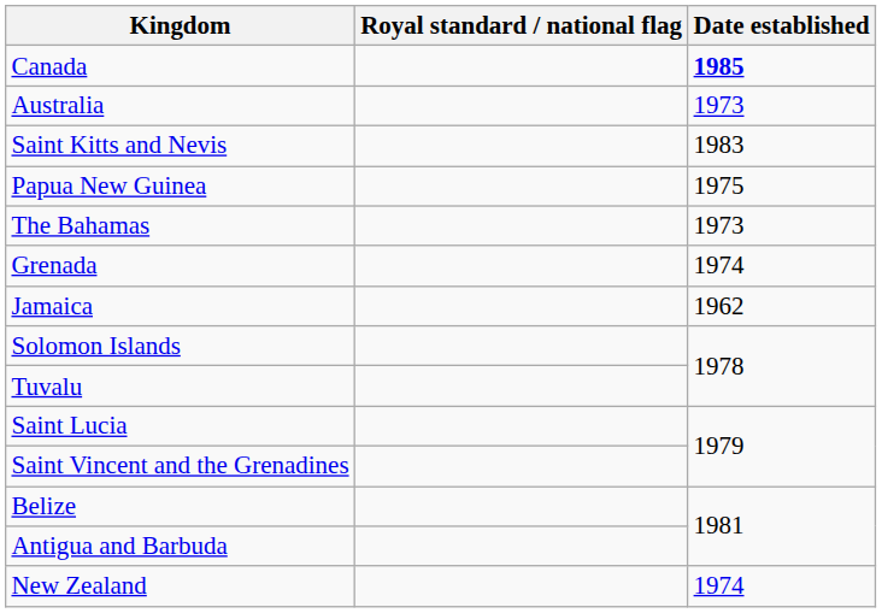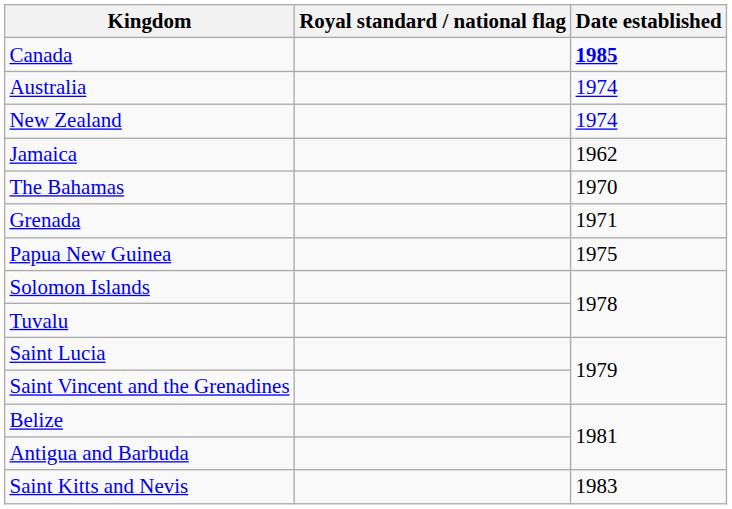Australia | Date established: 1973 -> 1974
rows swapped: New Zealand <-> Saint Kitts and Nevis
rows swapped: Jamaica <-> Papua New Guinea
The Bahamas | Date established: 1973 -> 1970
Grenada | Date established: 1974 -> 1971
